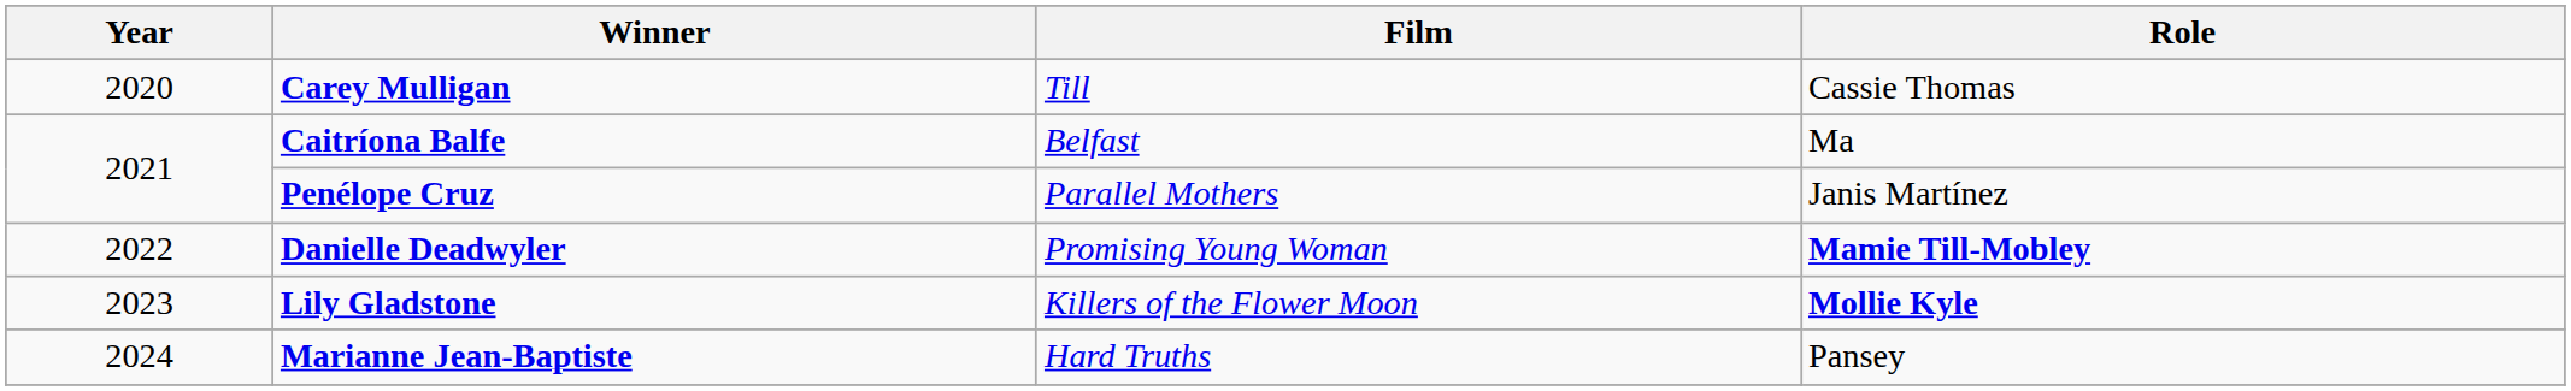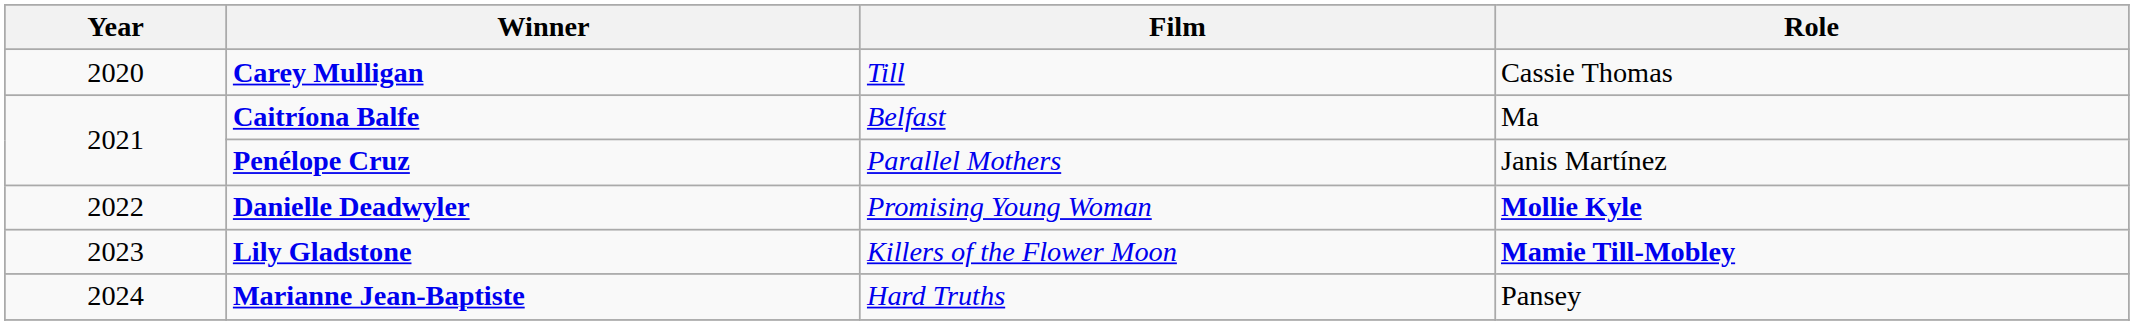Danielle Deadwyler | Role: Mamie Till-Mobley -> Mollie Kyle
Lily Gladstone | Role: Mollie Kyle -> Mamie Till-Mobley
